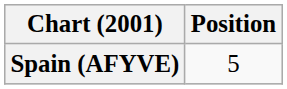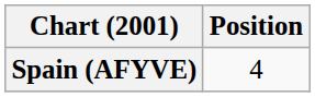Spain (AFYVE) | Position: 5 -> 4
